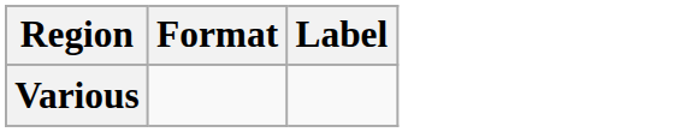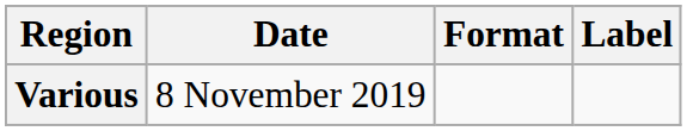+ column: Date | 8 November 2019
